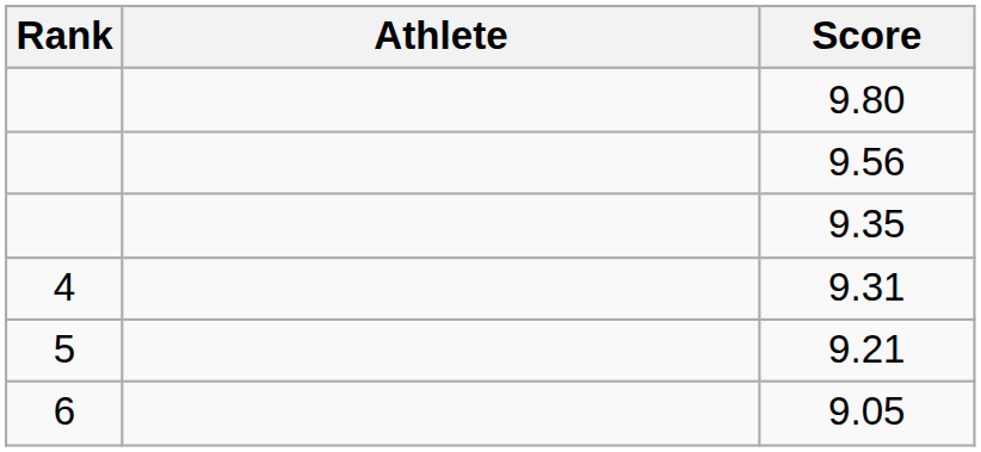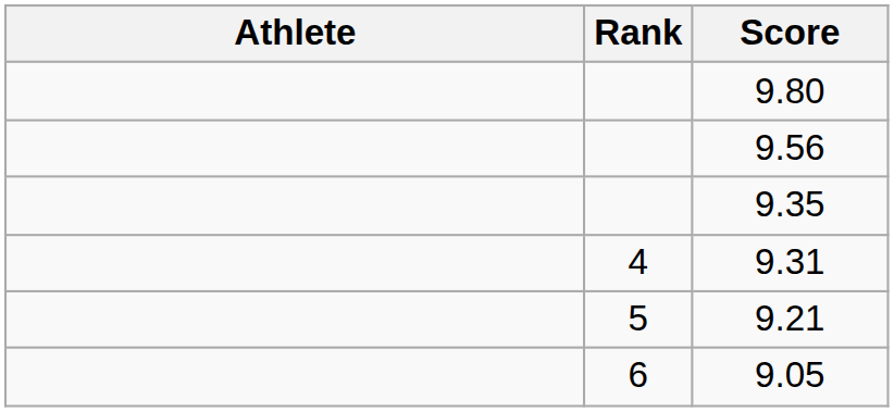columns swapped: Rank <-> Athlete
